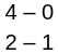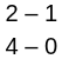rows swapped: 4 – 0 <-> 2 – 1
